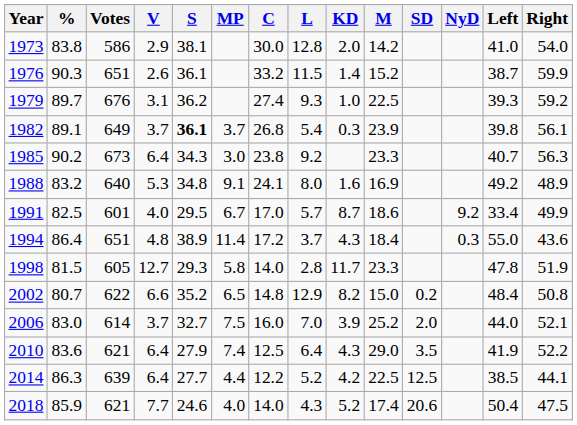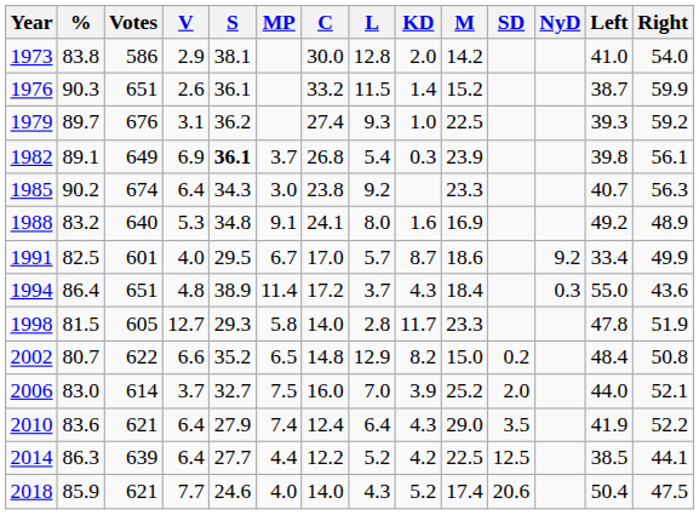1982 | V: 3.7 -> 6.9
1985 | Votes: 673 -> 674
2010 | C: 12.5 -> 12.4
